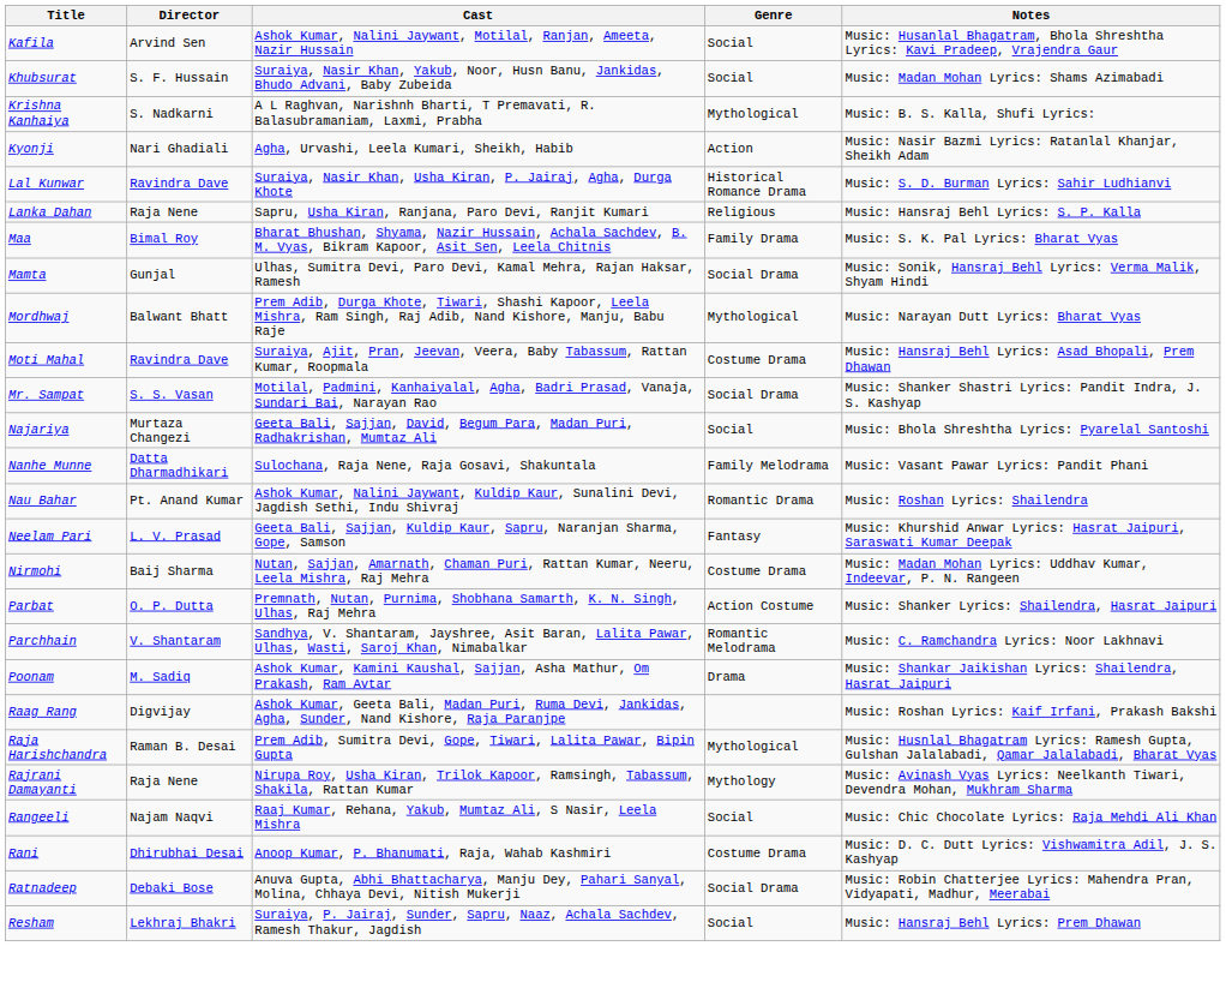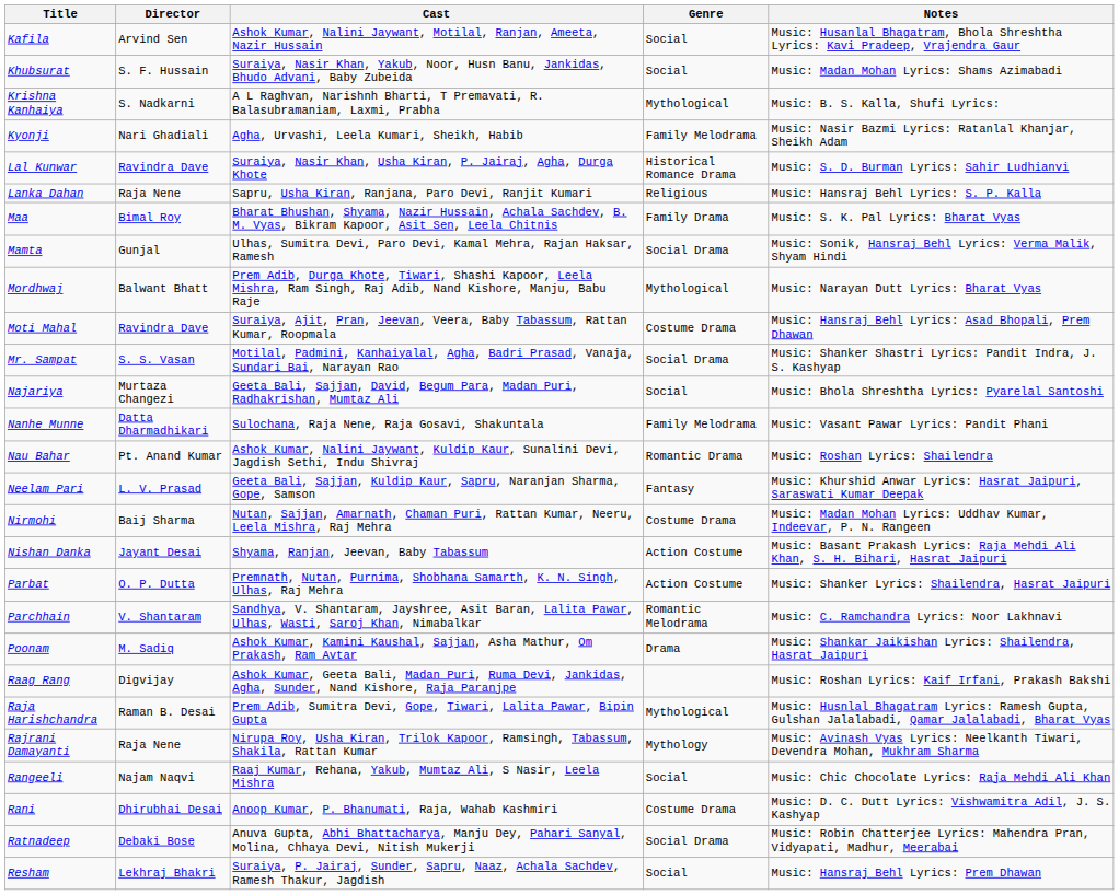Kyonji | Genre: Action -> Family Melodrama
+ row: Nishan Danka | Jayant Desai | Shyama, Ranjan, Jeevan, Baby Tabassum | Action Costume | Music: Basant Prakash Lyrics: Raja Mehdi Ali Khan, S. H. Bihari, Hasrat Jaipuri
